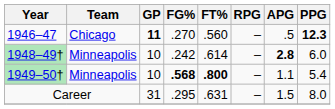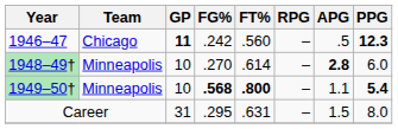1946–47 | FG%: .270 -> .242
1948–49† | FG%: .242 -> .270
1949–50† | PPG: normal -> bold
